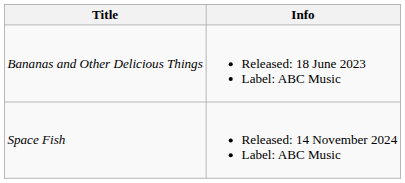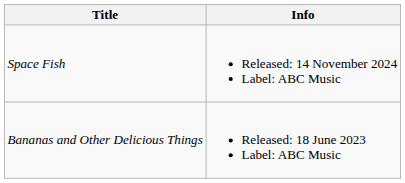rows swapped: Bananas and Other Delicious Things <-> Space Fish
